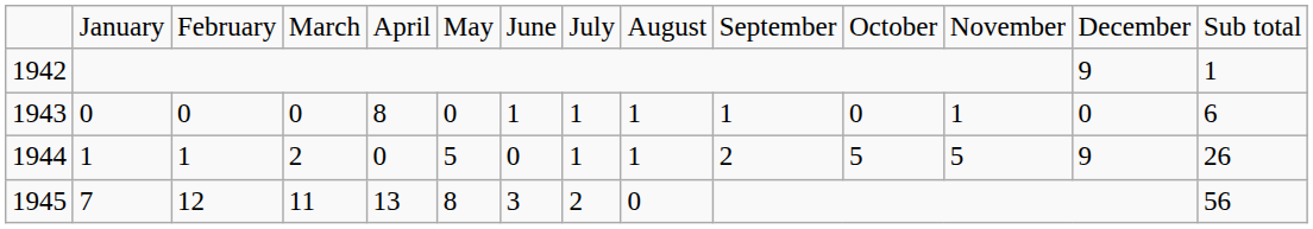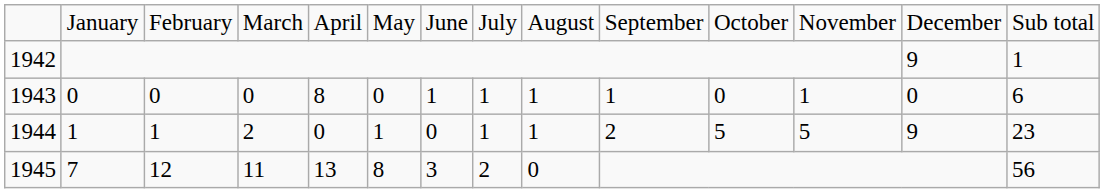1944 | column 6: 5 -> 1
1944 | column 14: 26 -> 23
